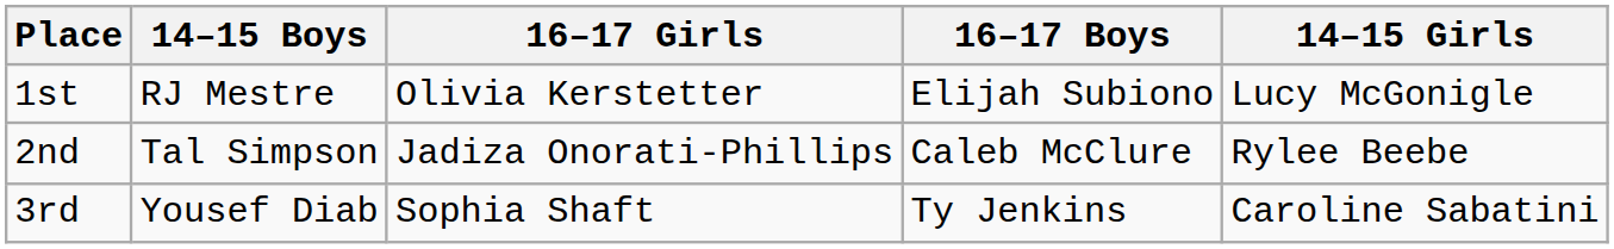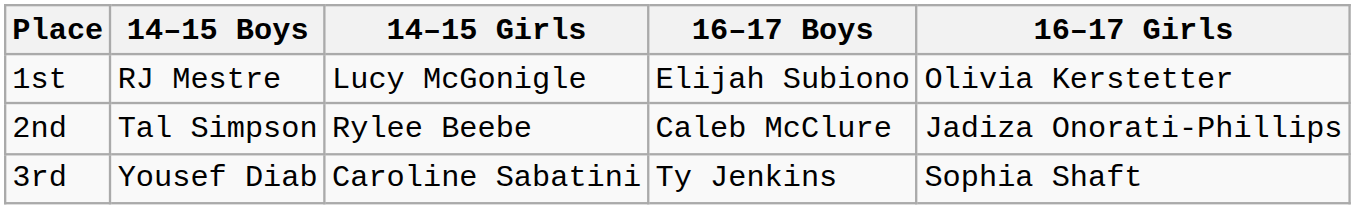columns swapped: 14–15 Girls <-> 16–17 Girls
